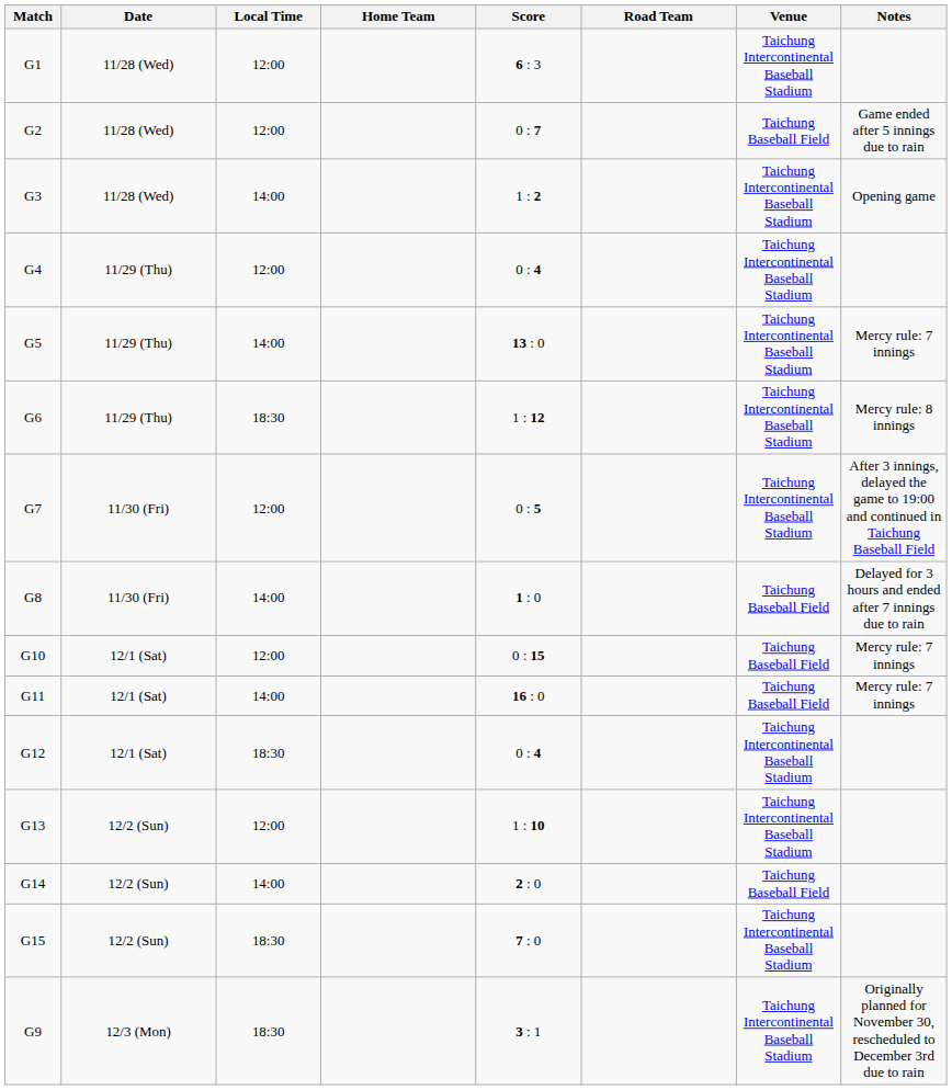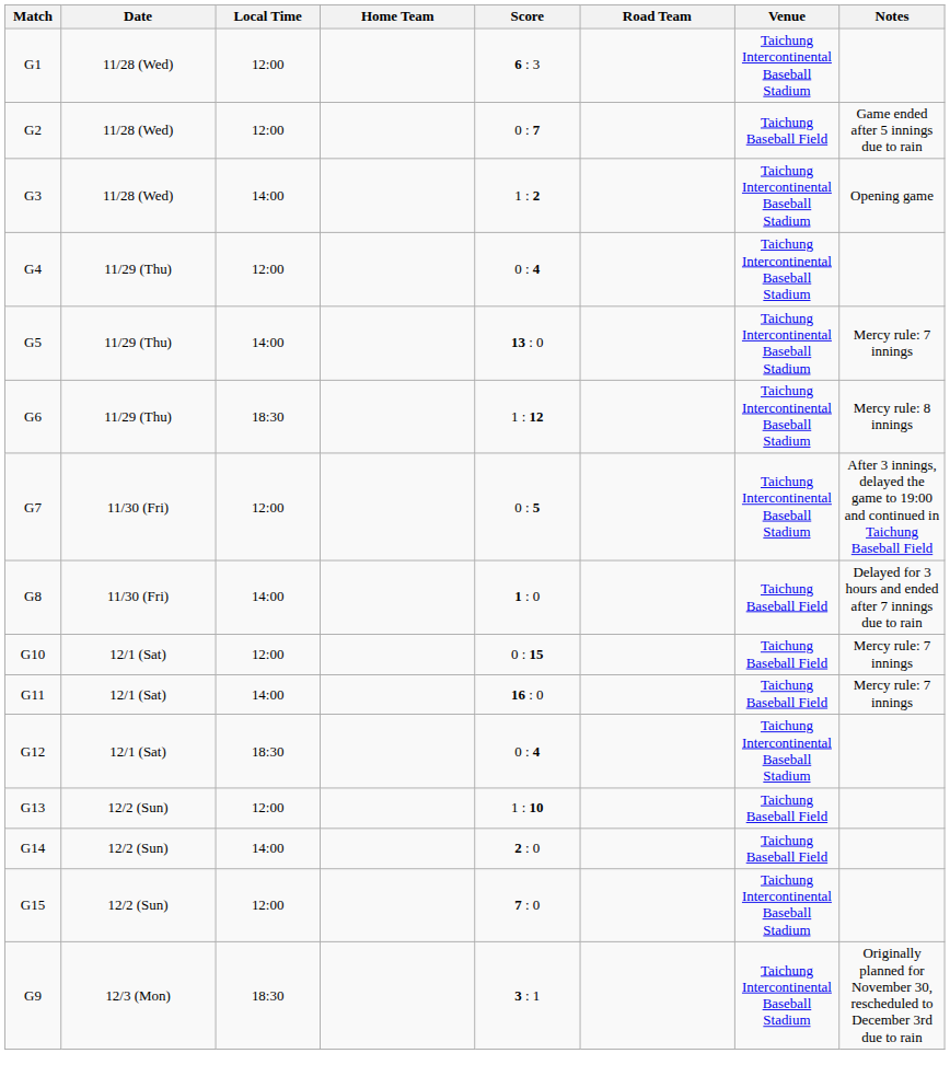G13 | Venue: Taichung Intercontinental Baseball Stadium -> Taichung Baseball Field
G15 | Local Time: 18:30 -> 12:00
